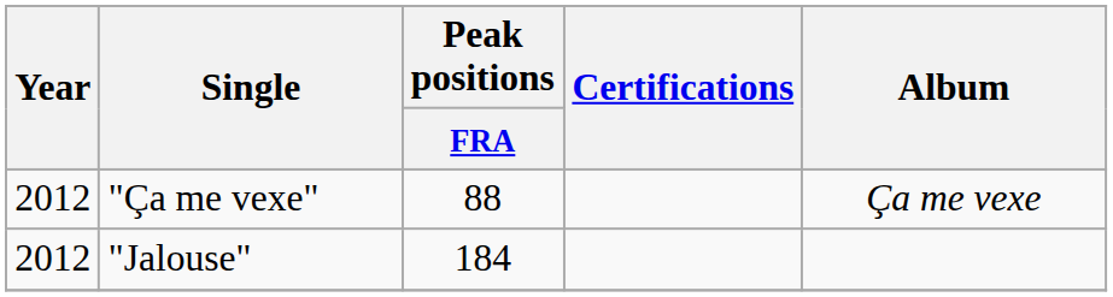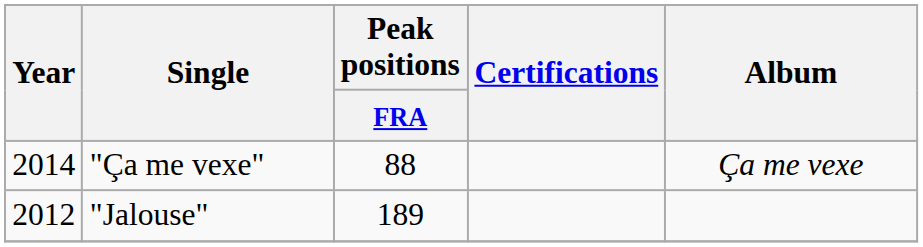"Ça me vexe" | Year: 2012 -> 2014
"Jalouse" | Peak positions / FRA: 184 -> 189
